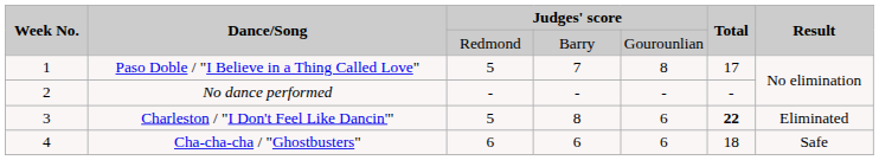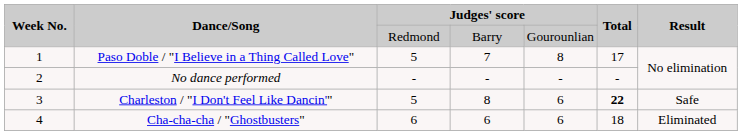Charleston / "I Don't Feel Like Dancin'" | Result: Eliminated -> Safe
Cha-cha-cha / "Ghostbusters" | Result: Safe -> Eliminated
